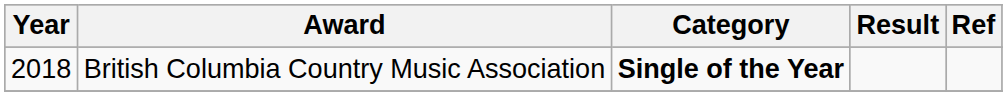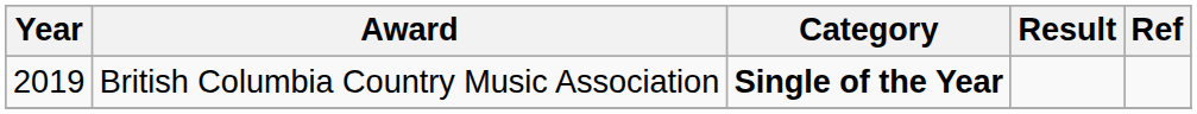British Columbia Country Music Association | Year: 2018 -> 2019
